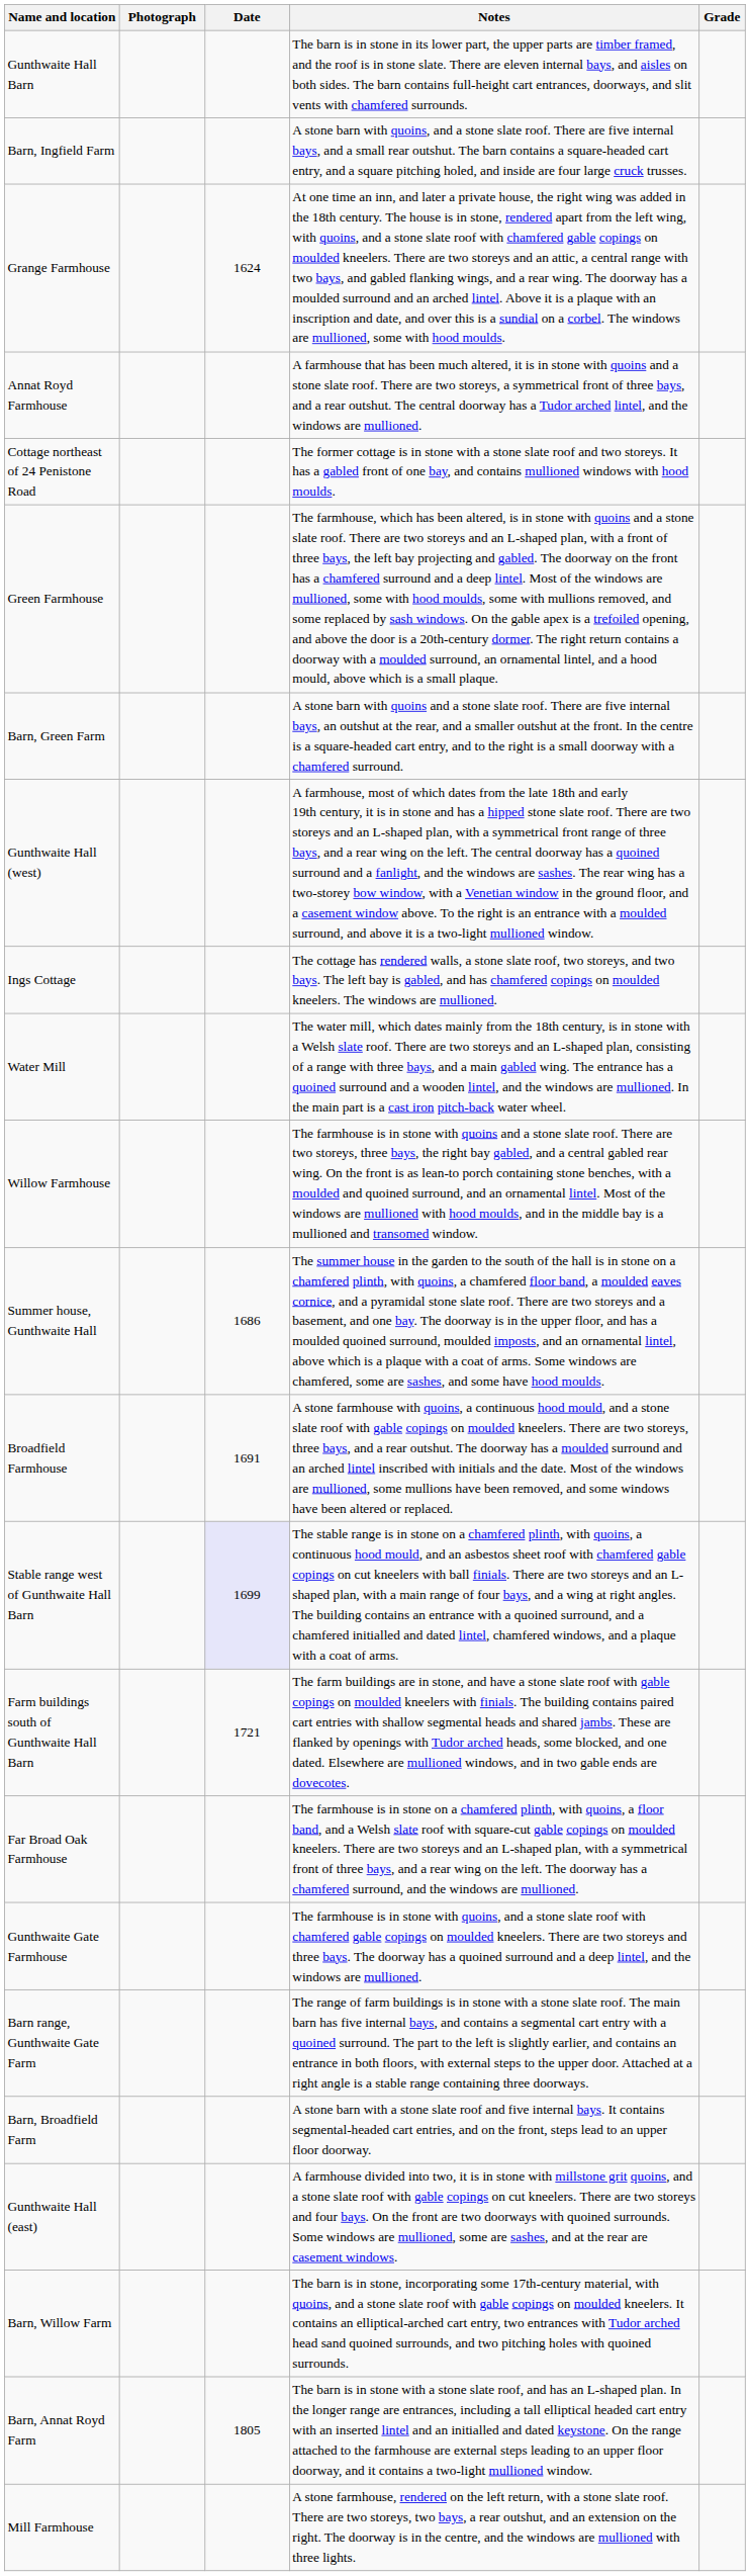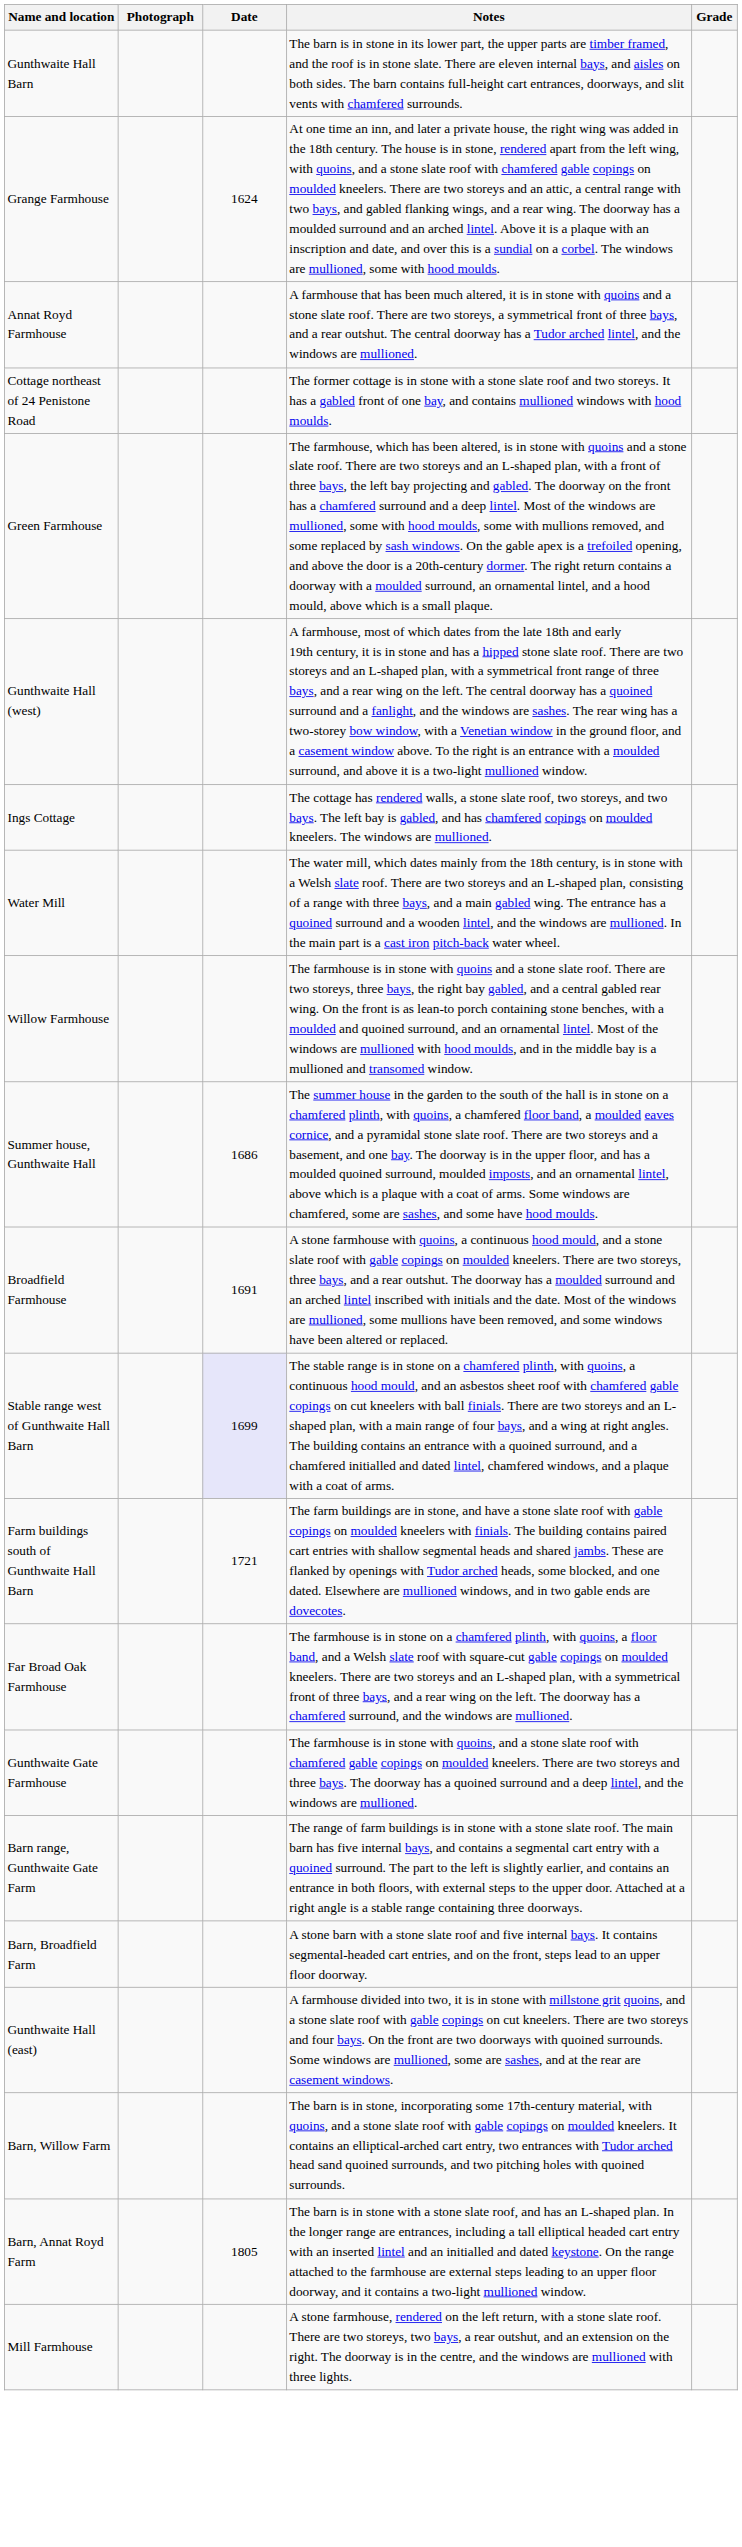- row: Barn, Ingfield Farm | A stone barn with quoins, and a stone slate roof. There are five internal bays, and a small rear outshut. The barn contains a square-headed cart entry, and a square pitching holed, and inside are four large cruck trusses.
- row: Barn, Green Farm | A stone barn with quoins and a stone slate roof. There are five internal bays, an outshut at the rear, and a smaller outshut at the front. In the centre is a square-headed cart entry, and to the right is a small doorway with a chamfered surround.
